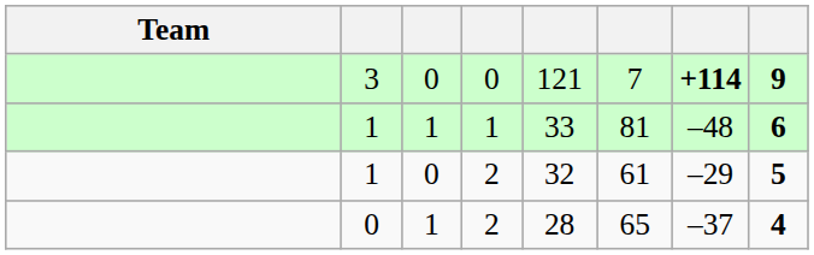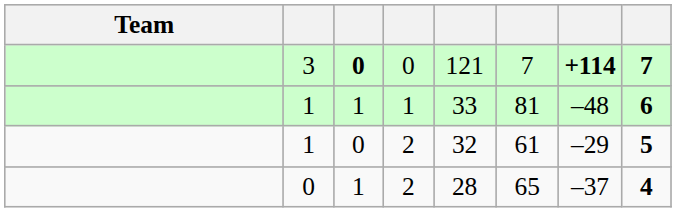3 | column 3: normal -> bold
3 | column 8: 9 -> 7
